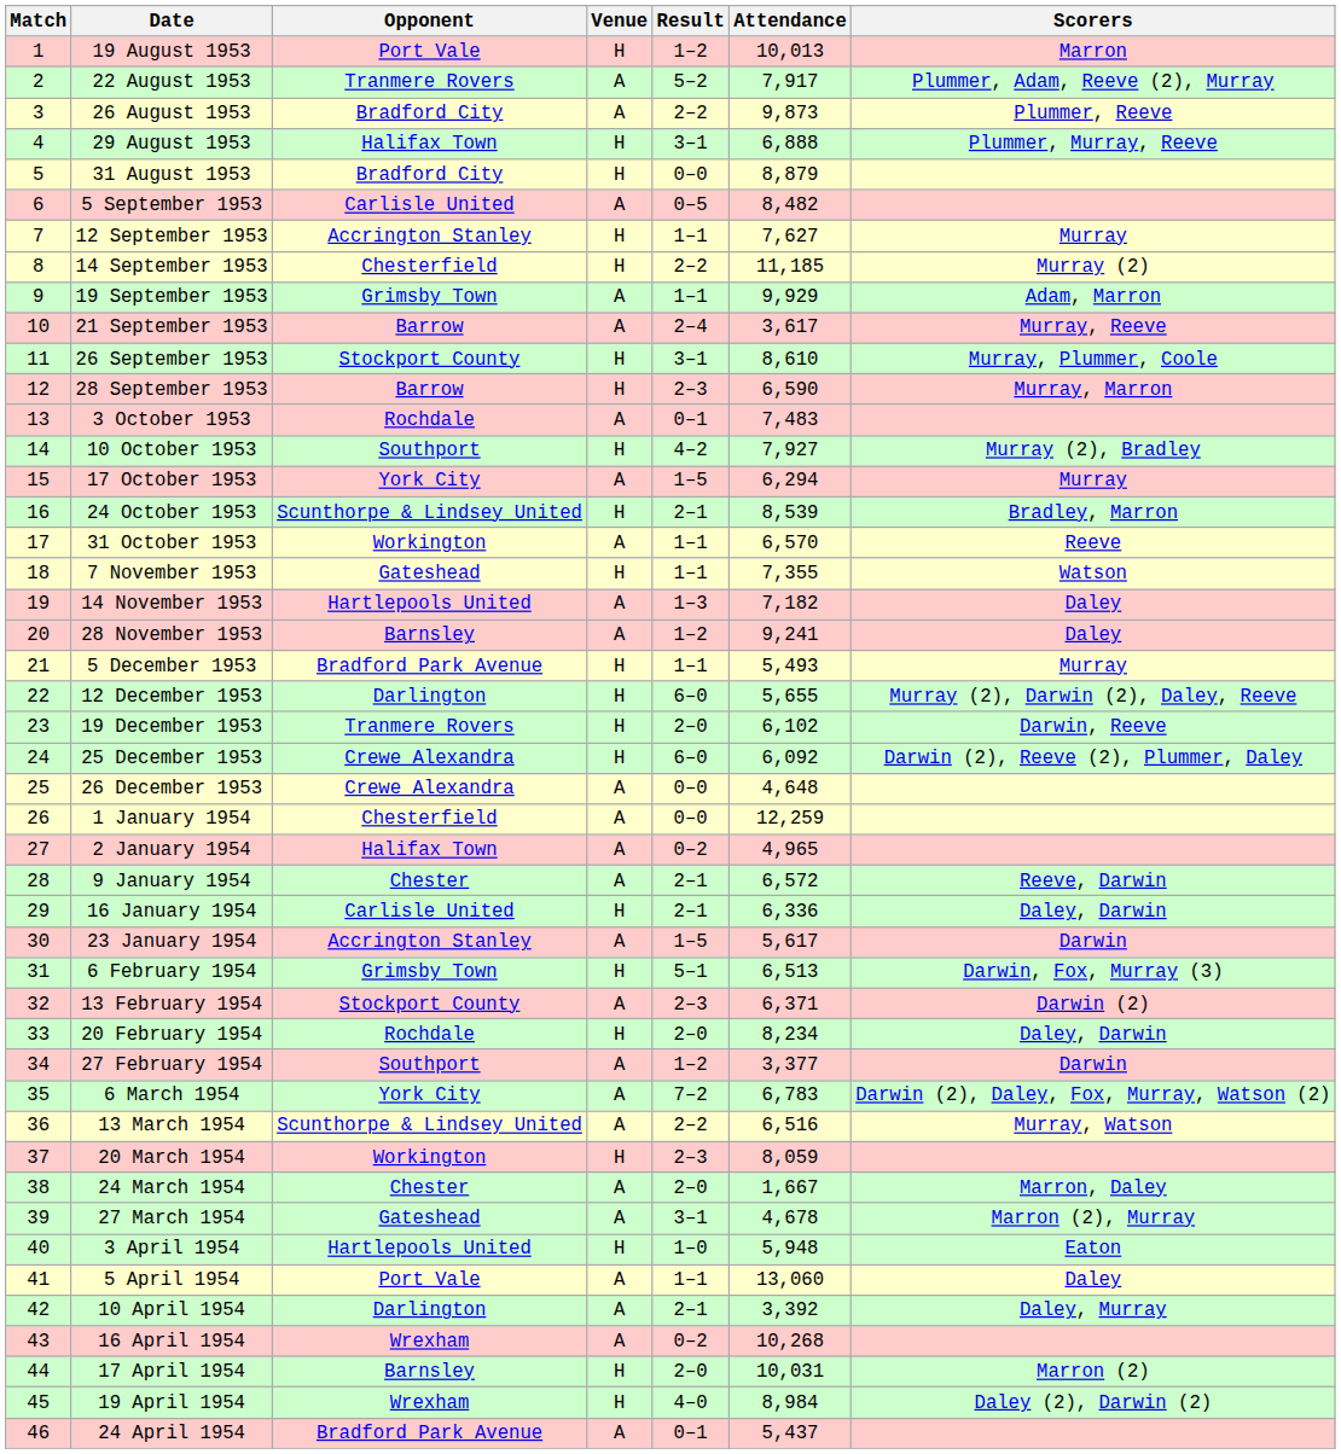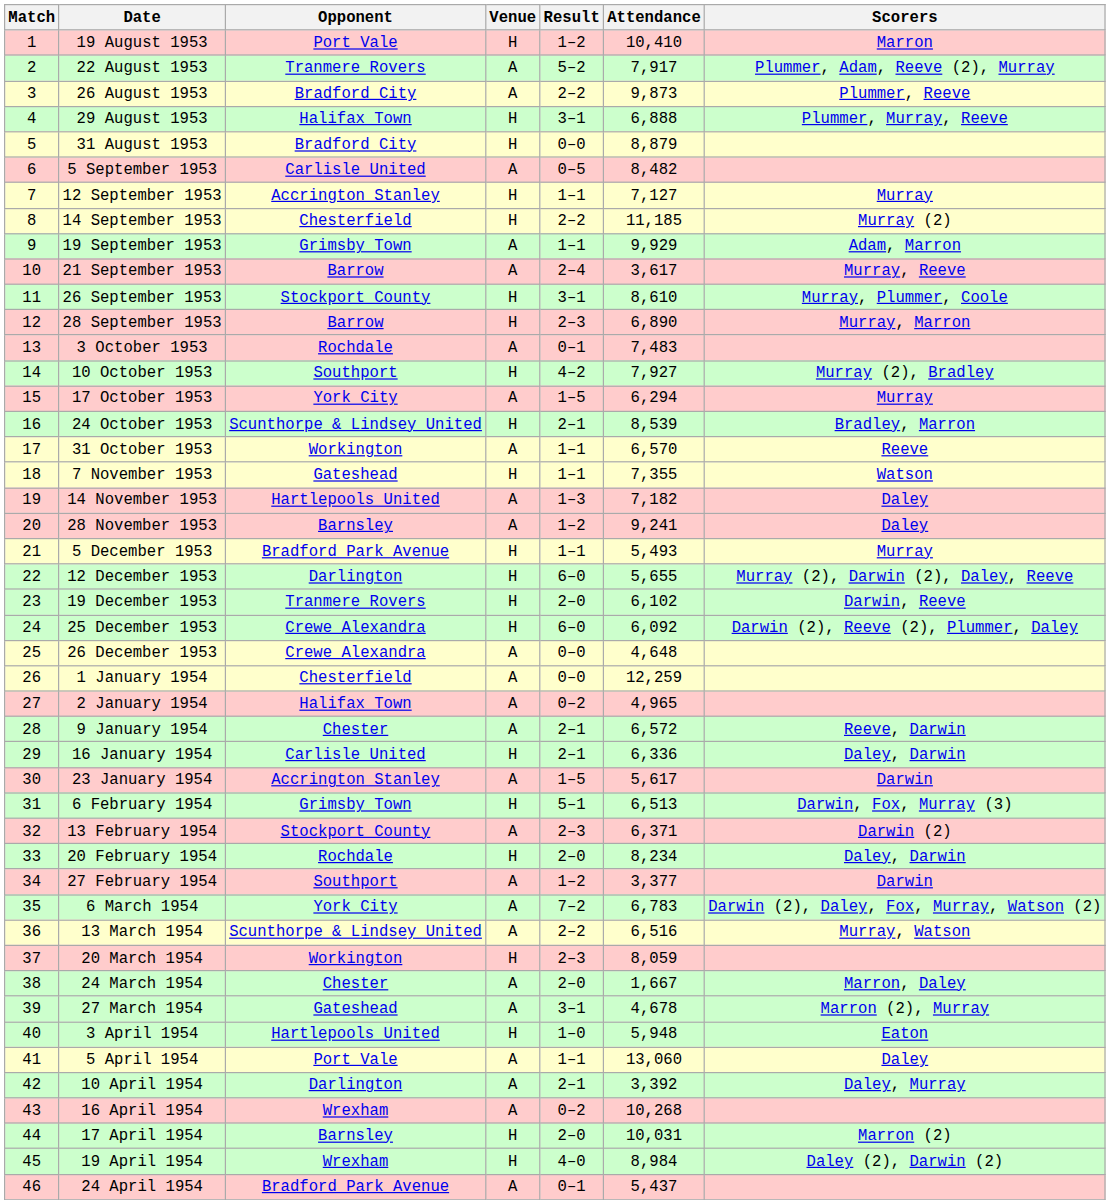19 August 1953 | Attendance: 10,013 -> 10,410
12 September 1953 | Attendance: 7,627 -> 7,127
28 September 1953 | Attendance: 6,590 -> 6,890
